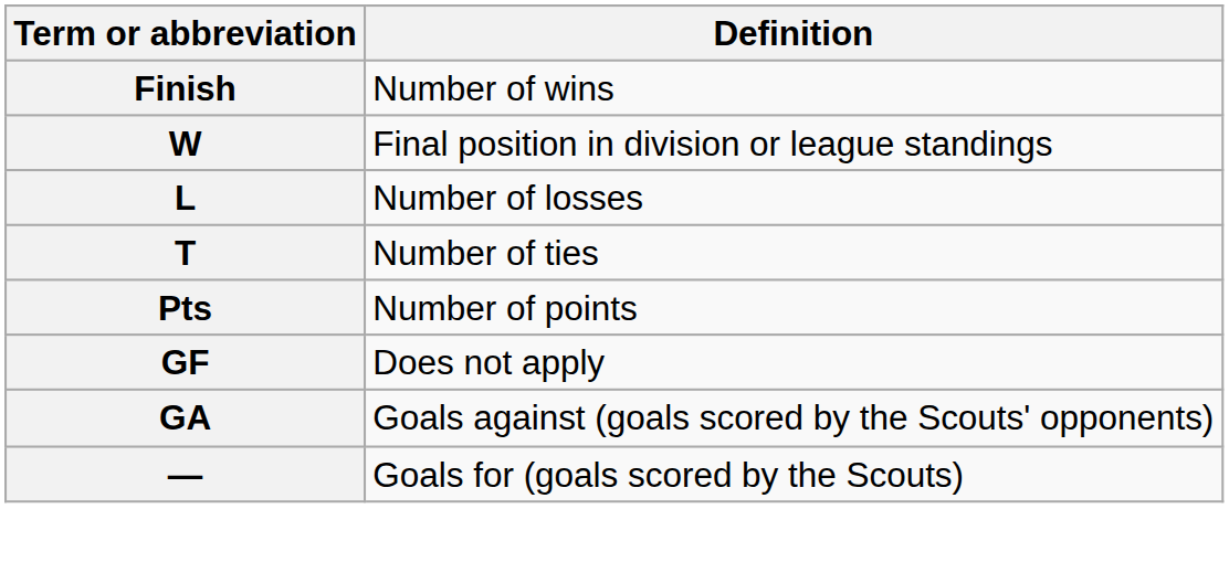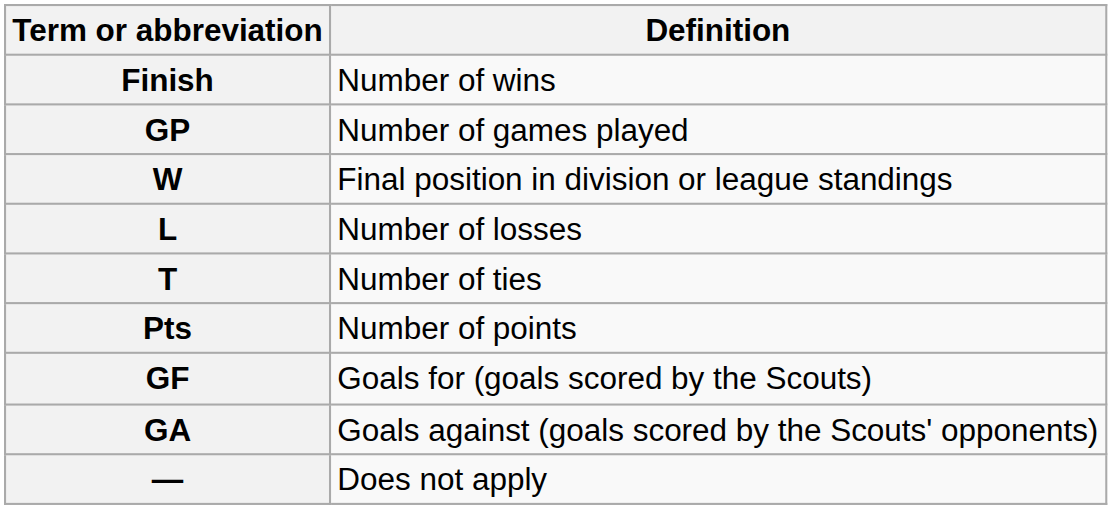+ row: GP | Number of games played
GF | Definition: Does not apply -> Goals for (goals scored by the Scouts)
— | Definition: Goals for (goals scored by the Scouts) -> Does not apply
